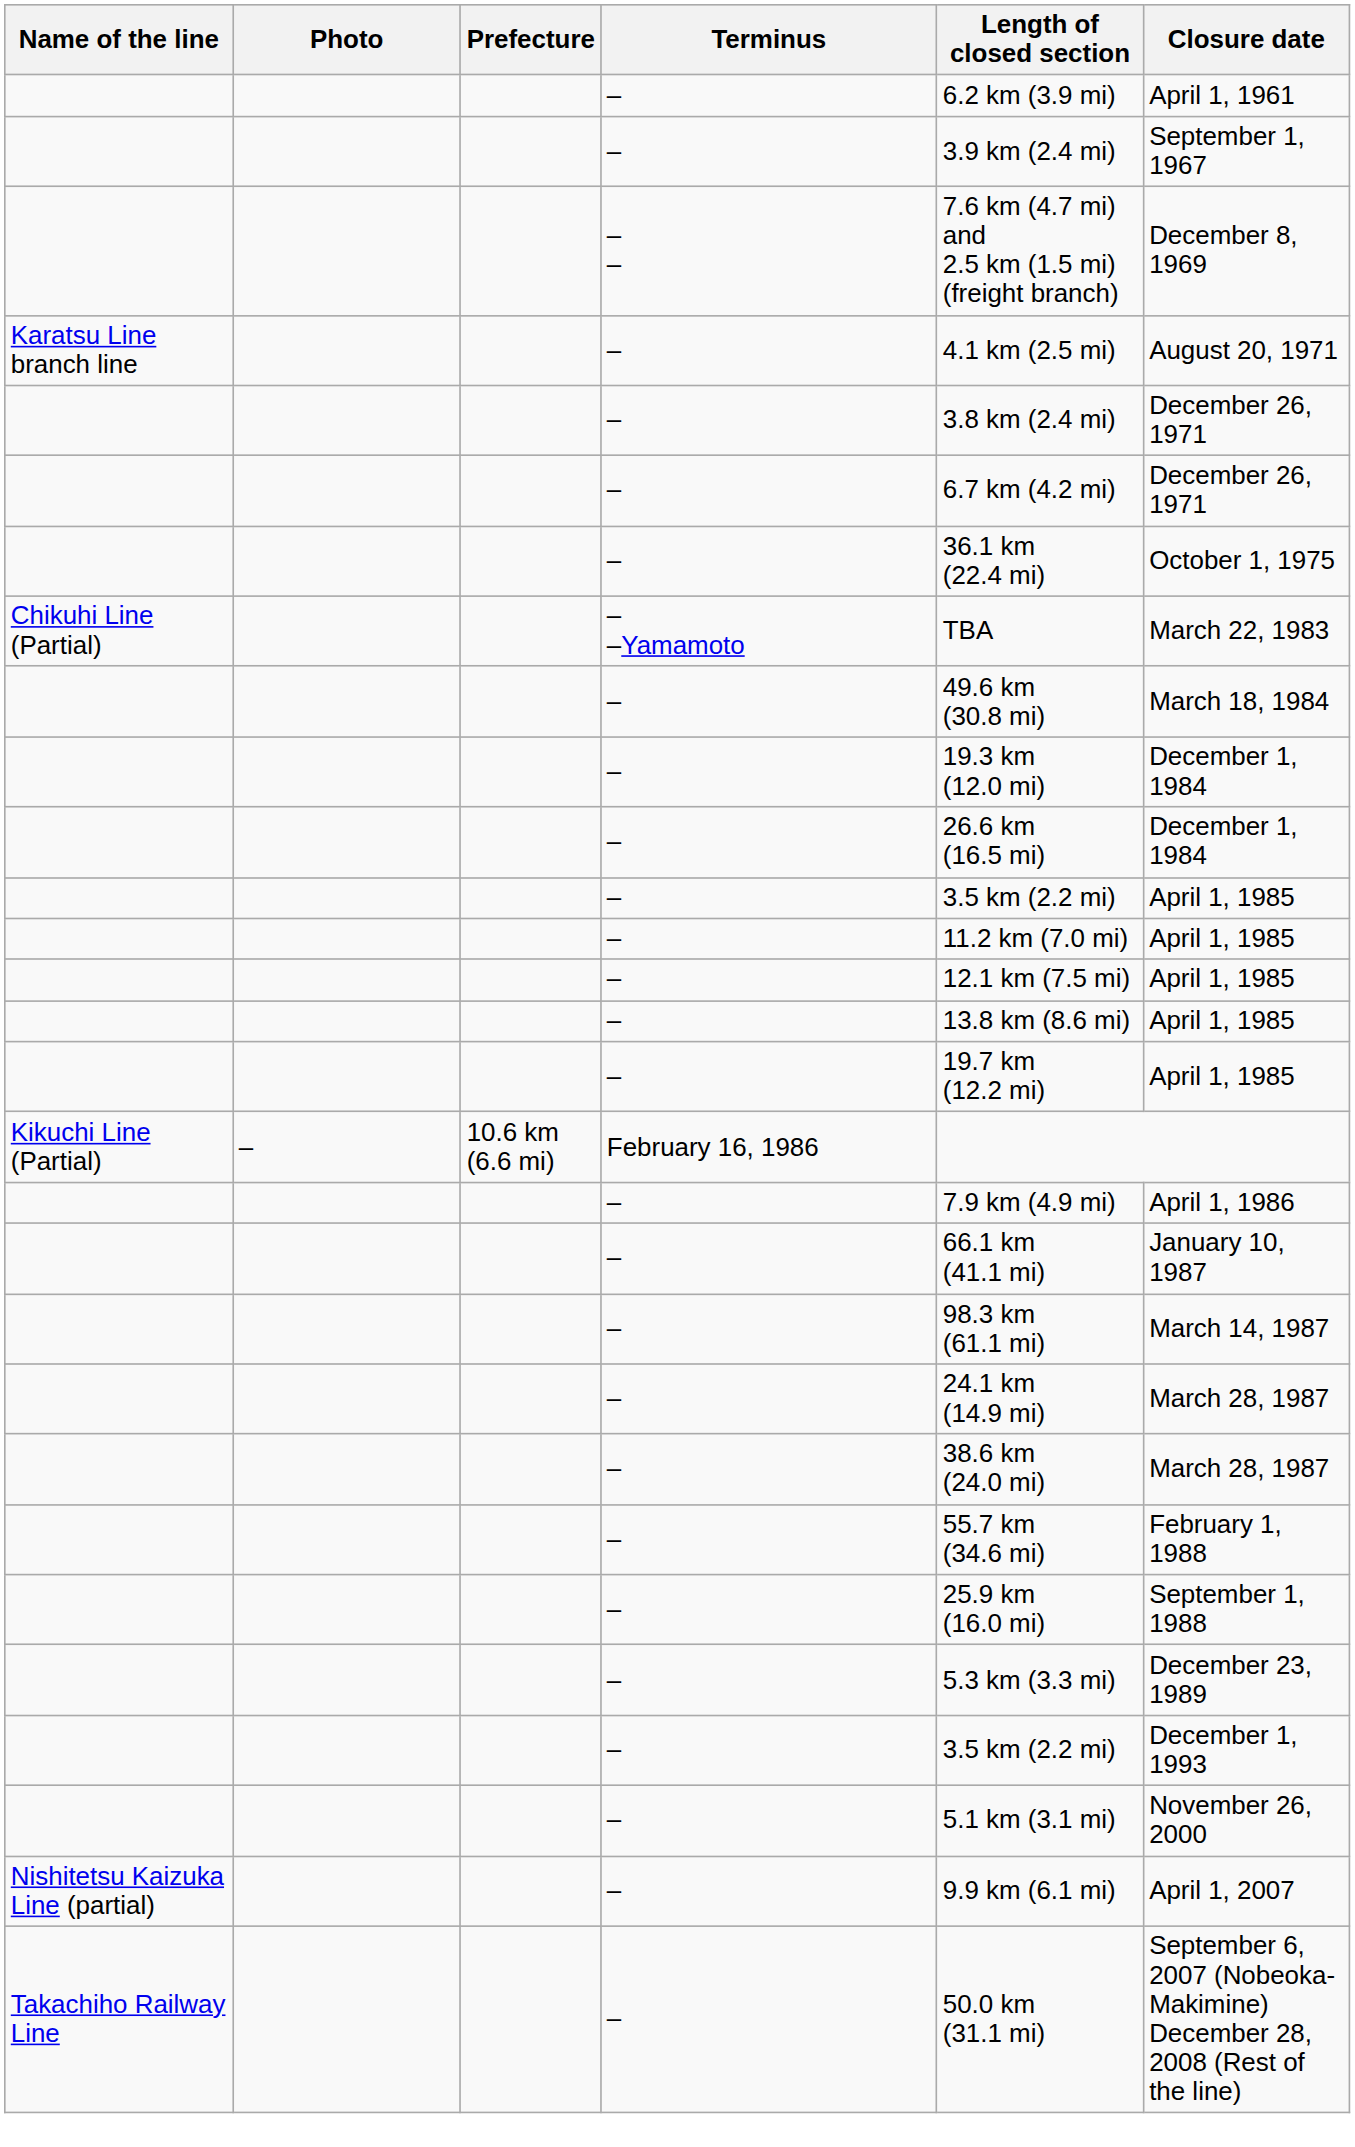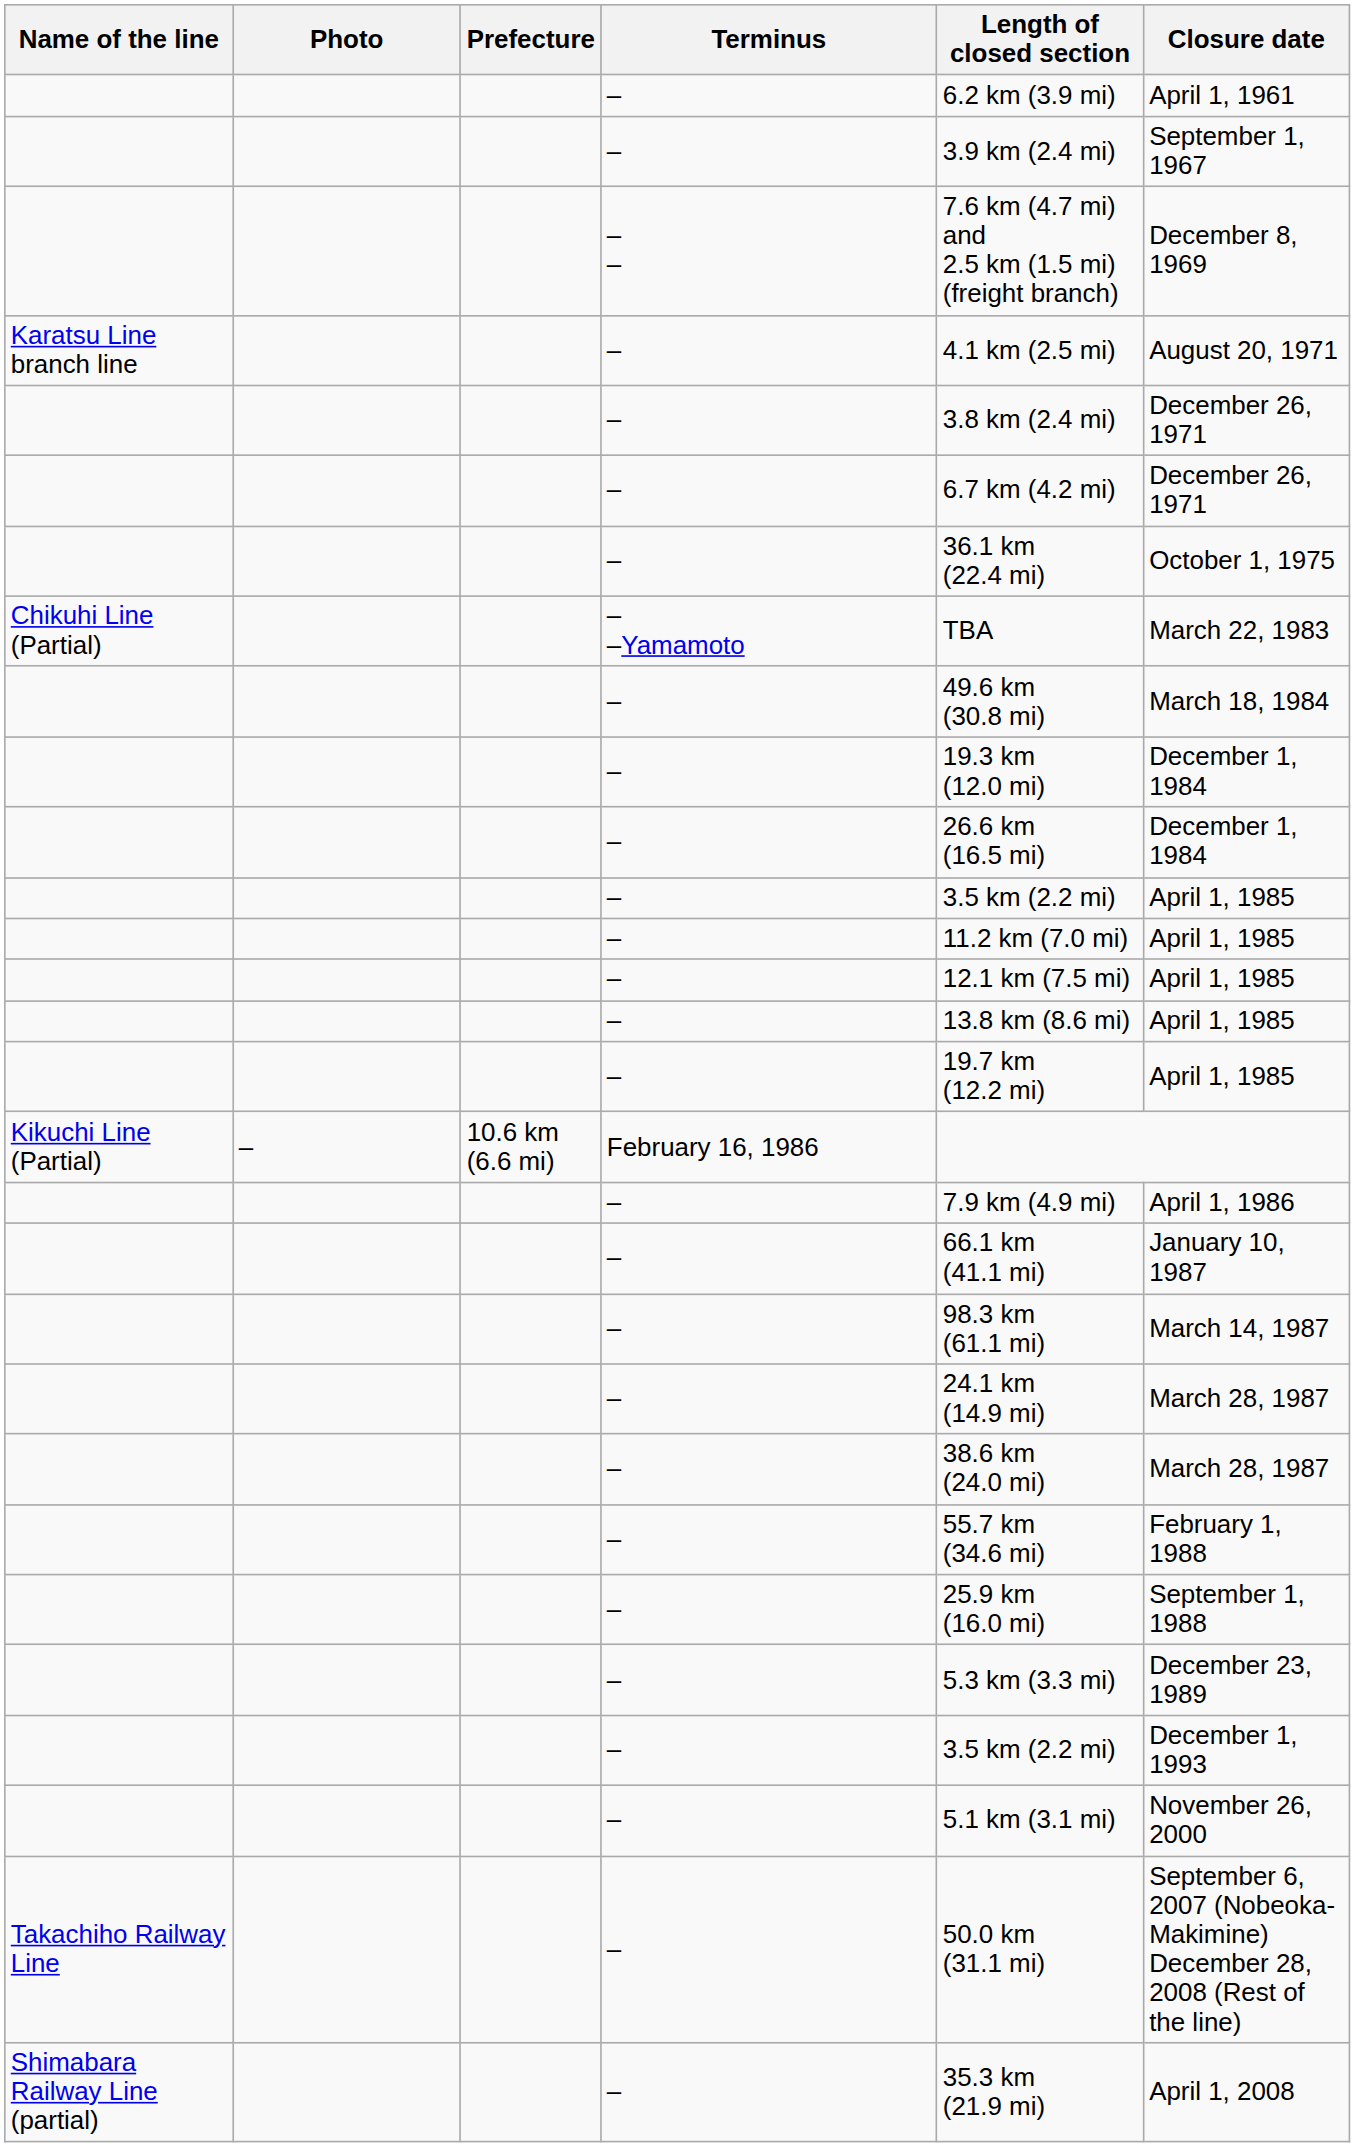- row: Nishitetsu Kaizuka Line (partial) | – | 9.9 km (6.1 mi) | April 1, 2007
+ row: Shimabara Railway Line (partial) | – | 35.3 km (21.9 mi) | April 1, 2008
